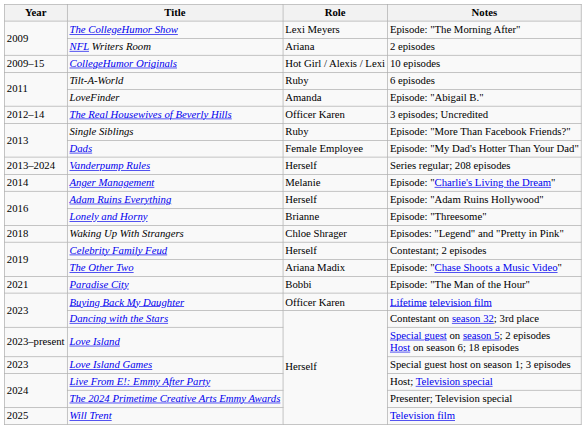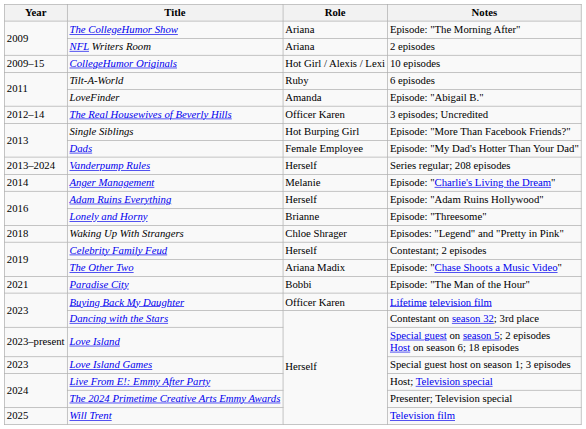The CollegeHumor Show | Role: Lexi Meyers -> Ariana
Single Siblings | Role: Ruby -> Hot Burping Girl
